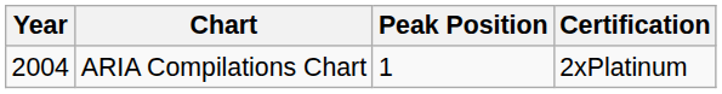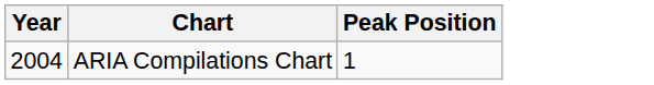- column: Certification | 2xPlatinum
